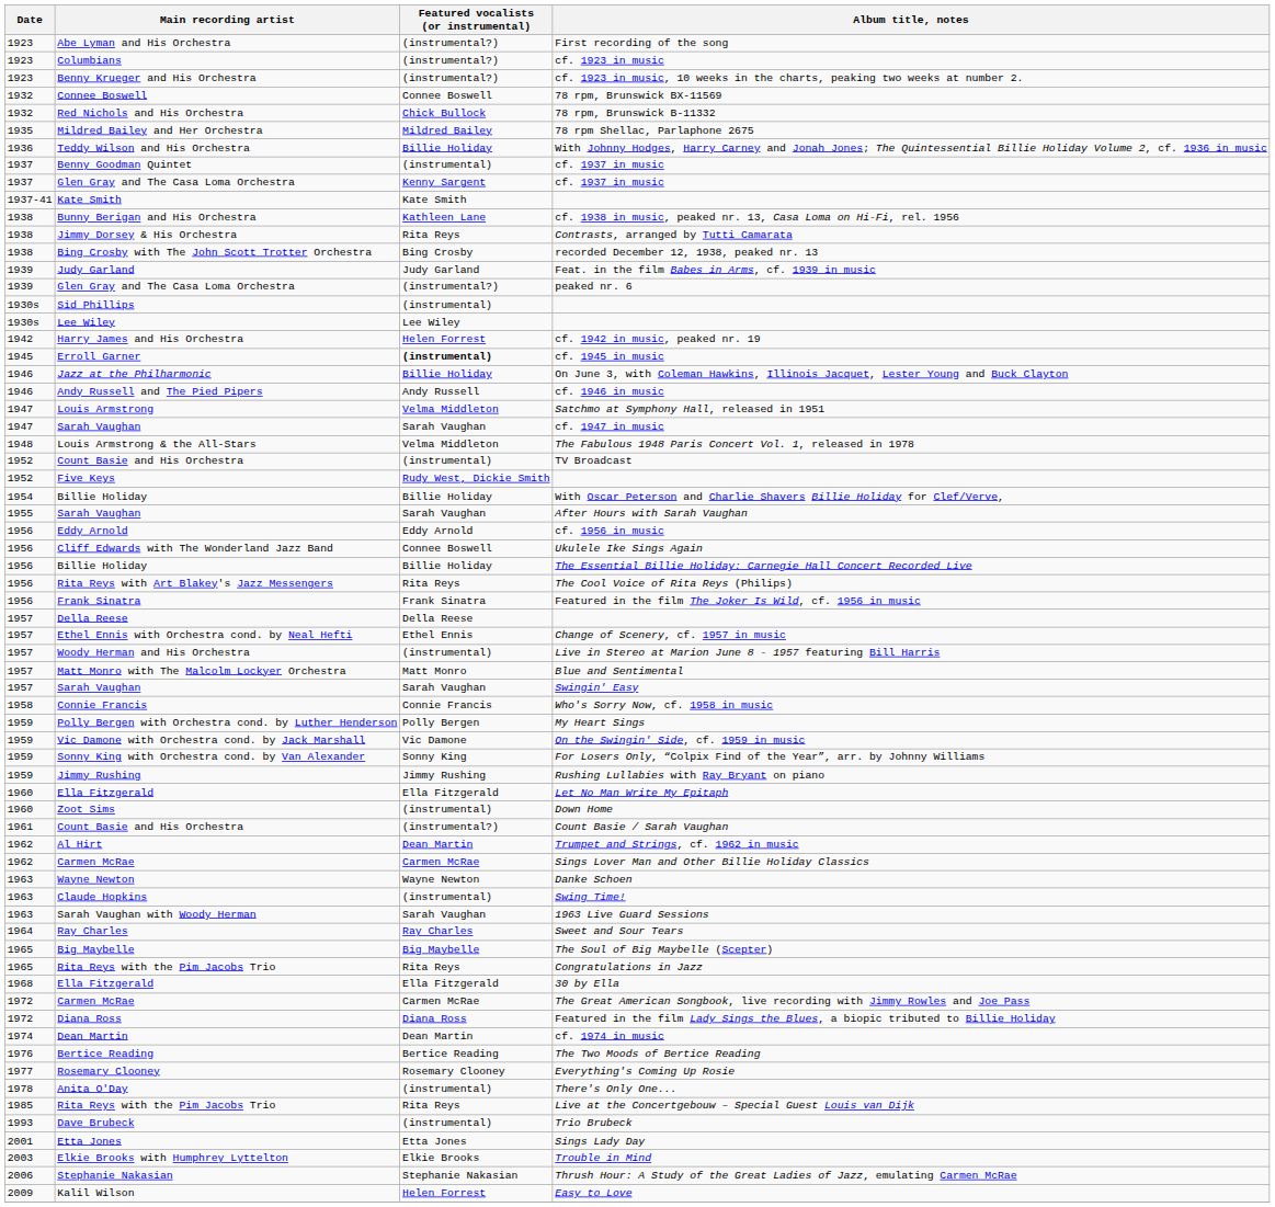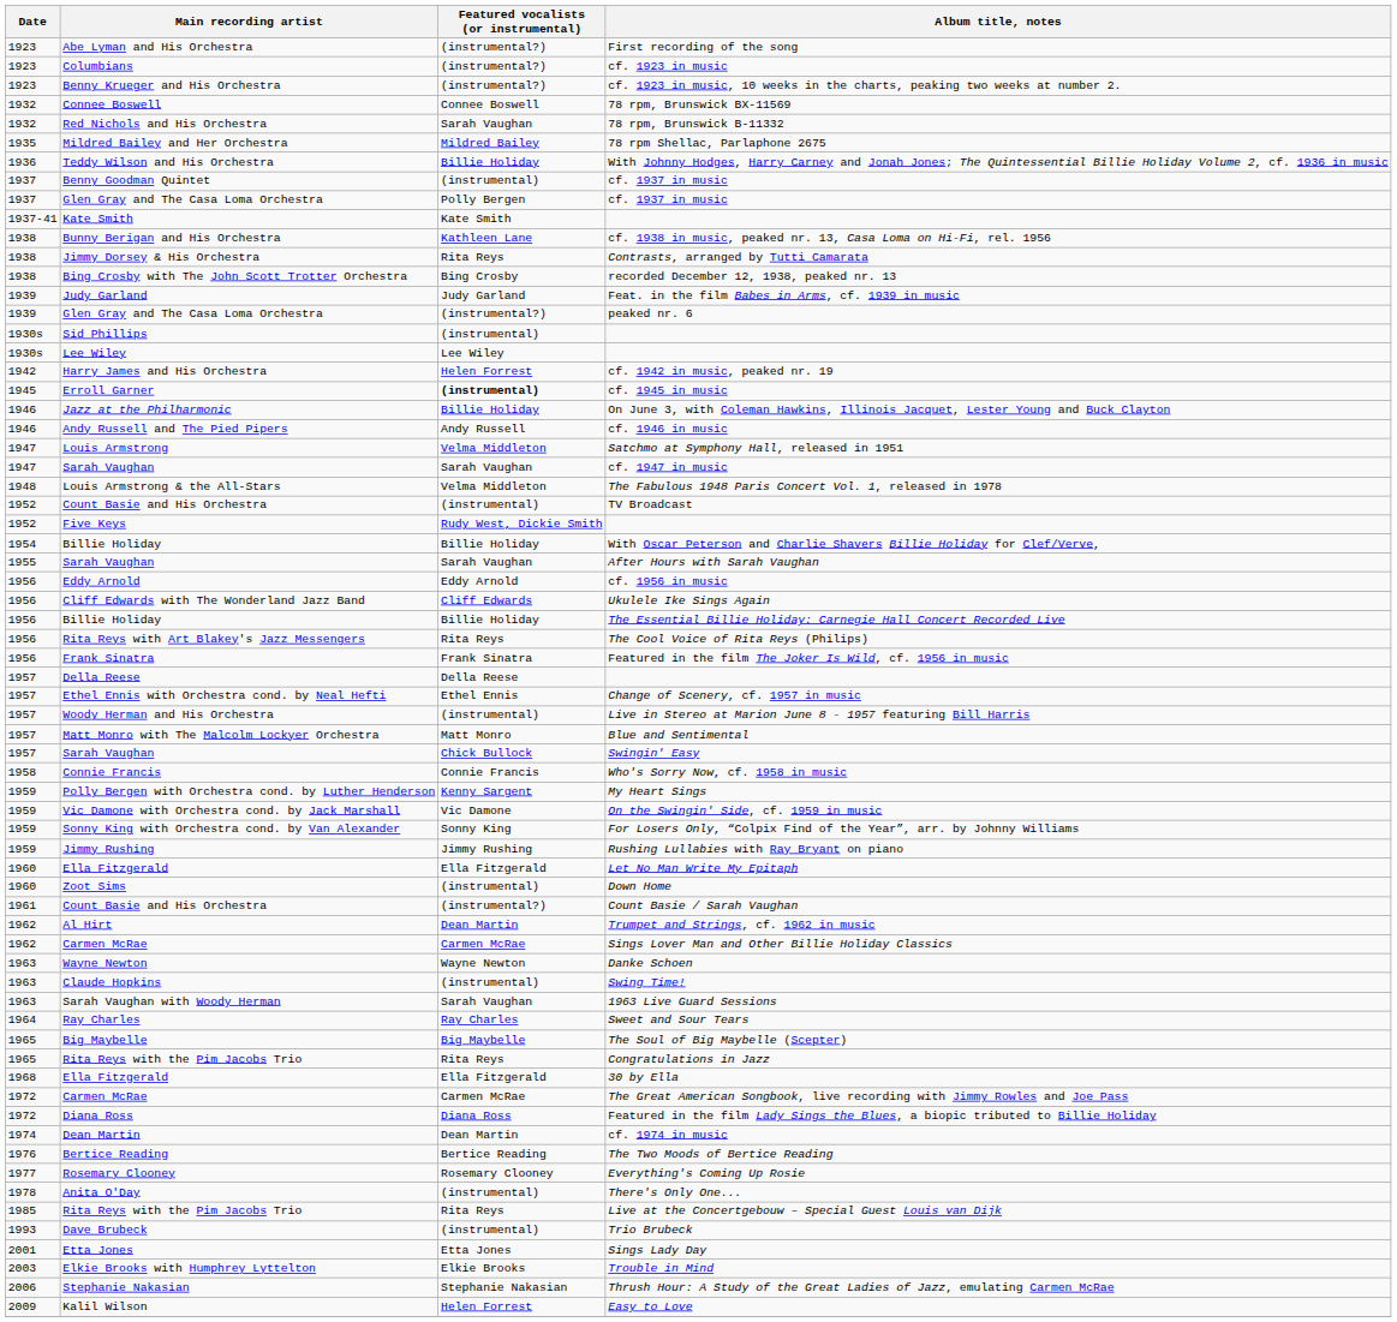78 rpm, Brunswick B-11332 | Featured vocalists (or instrumental): Chick Bullock -> Sarah Vaughan
Glen Gray and The Casa Loma Orchestra / cf. 1937 in music | Featured vocalists (or instrumental): Kenny Sargent -> Polly Bergen
Ukulele Ike Sings Again | Featured vocalists (or instrumental): Connee Boswell -> Cliff Edwards
Swingin' Easy | Featured vocalists (or instrumental): Sarah Vaughan -> Chick Bullock
My Heart Sings | Featured vocalists (or instrumental): Polly Bergen -> Kenny Sargent
